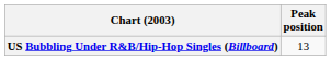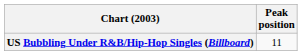US Bubbling Under R&B/Hip-Hop Singles (Billboard) | Peak position: 13 -> 11
